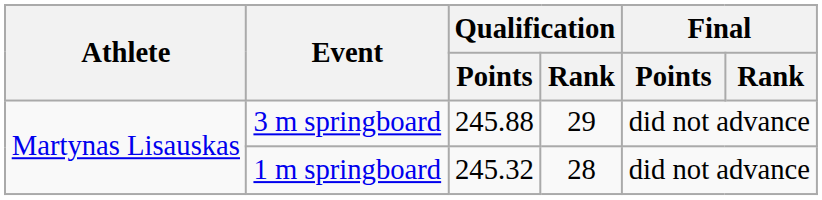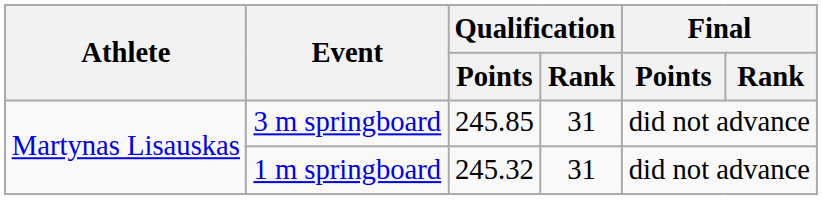3 m springboard | Qualification / Points: 245.88 -> 245.85
3 m springboard | Qualification / Rank: 29 -> 31
1 m springboard | Qualification / Rank: 28 -> 31
